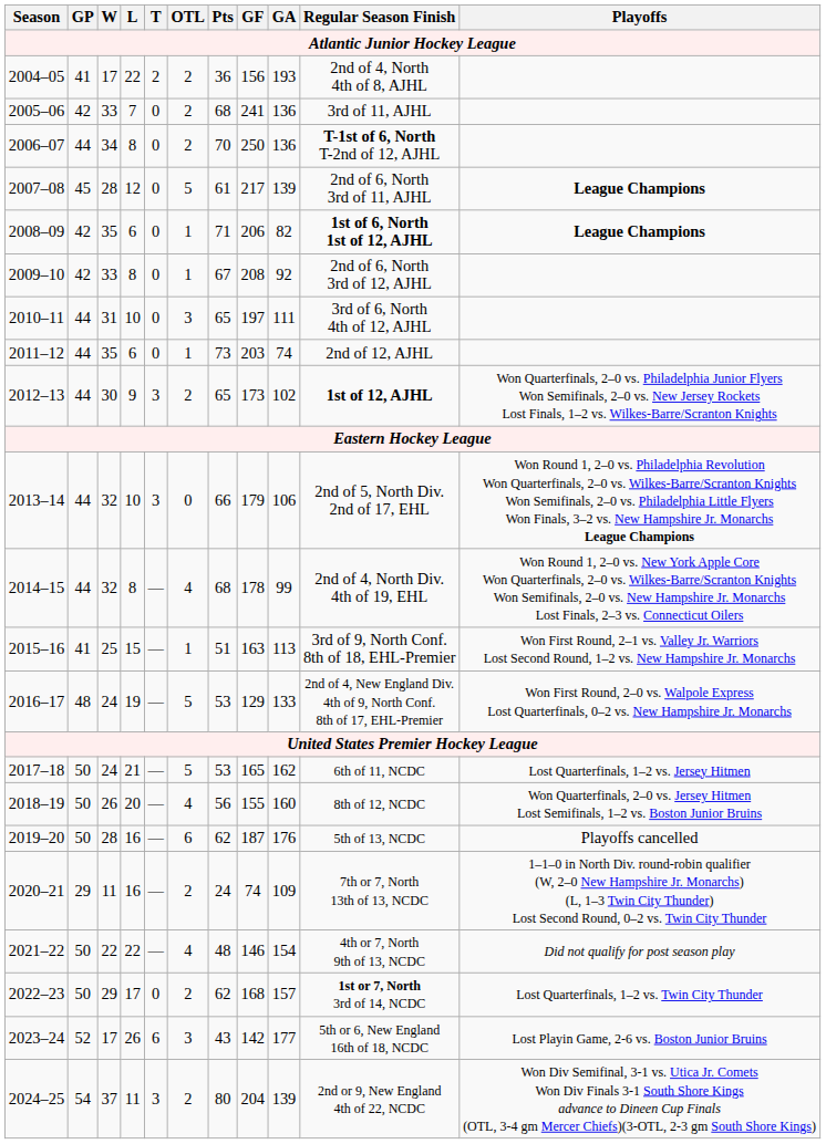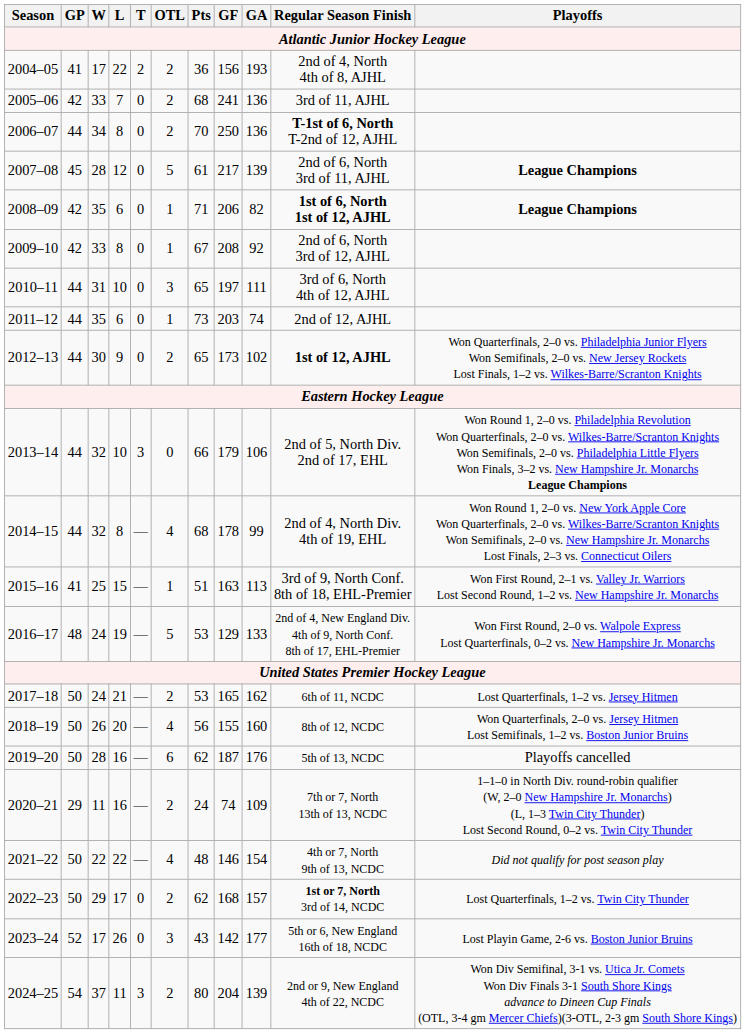2012–13 | T: 3 -> 0
2017–18 | OTL: 5 -> 2
2023–24 | T: 6 -> 0
